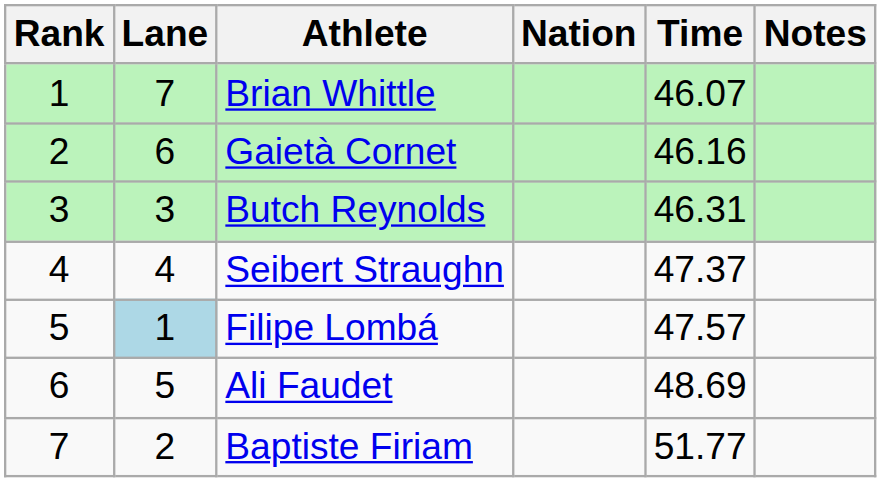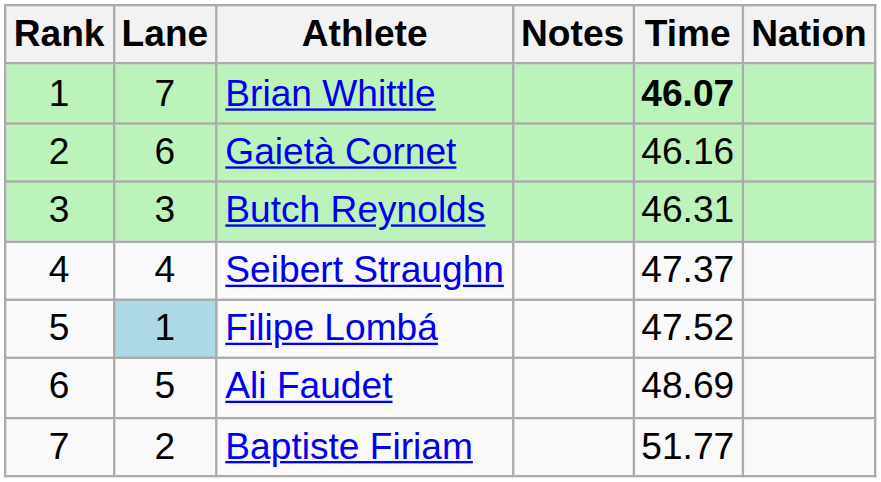columns swapped: Nation <-> Notes
Brian Whittle | Time: normal -> bold
Filipe Lombá | Time: 47.57 -> 47.52
